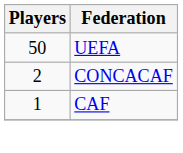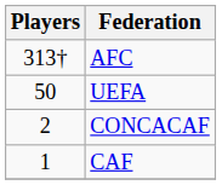+ row: 313† | AFC
